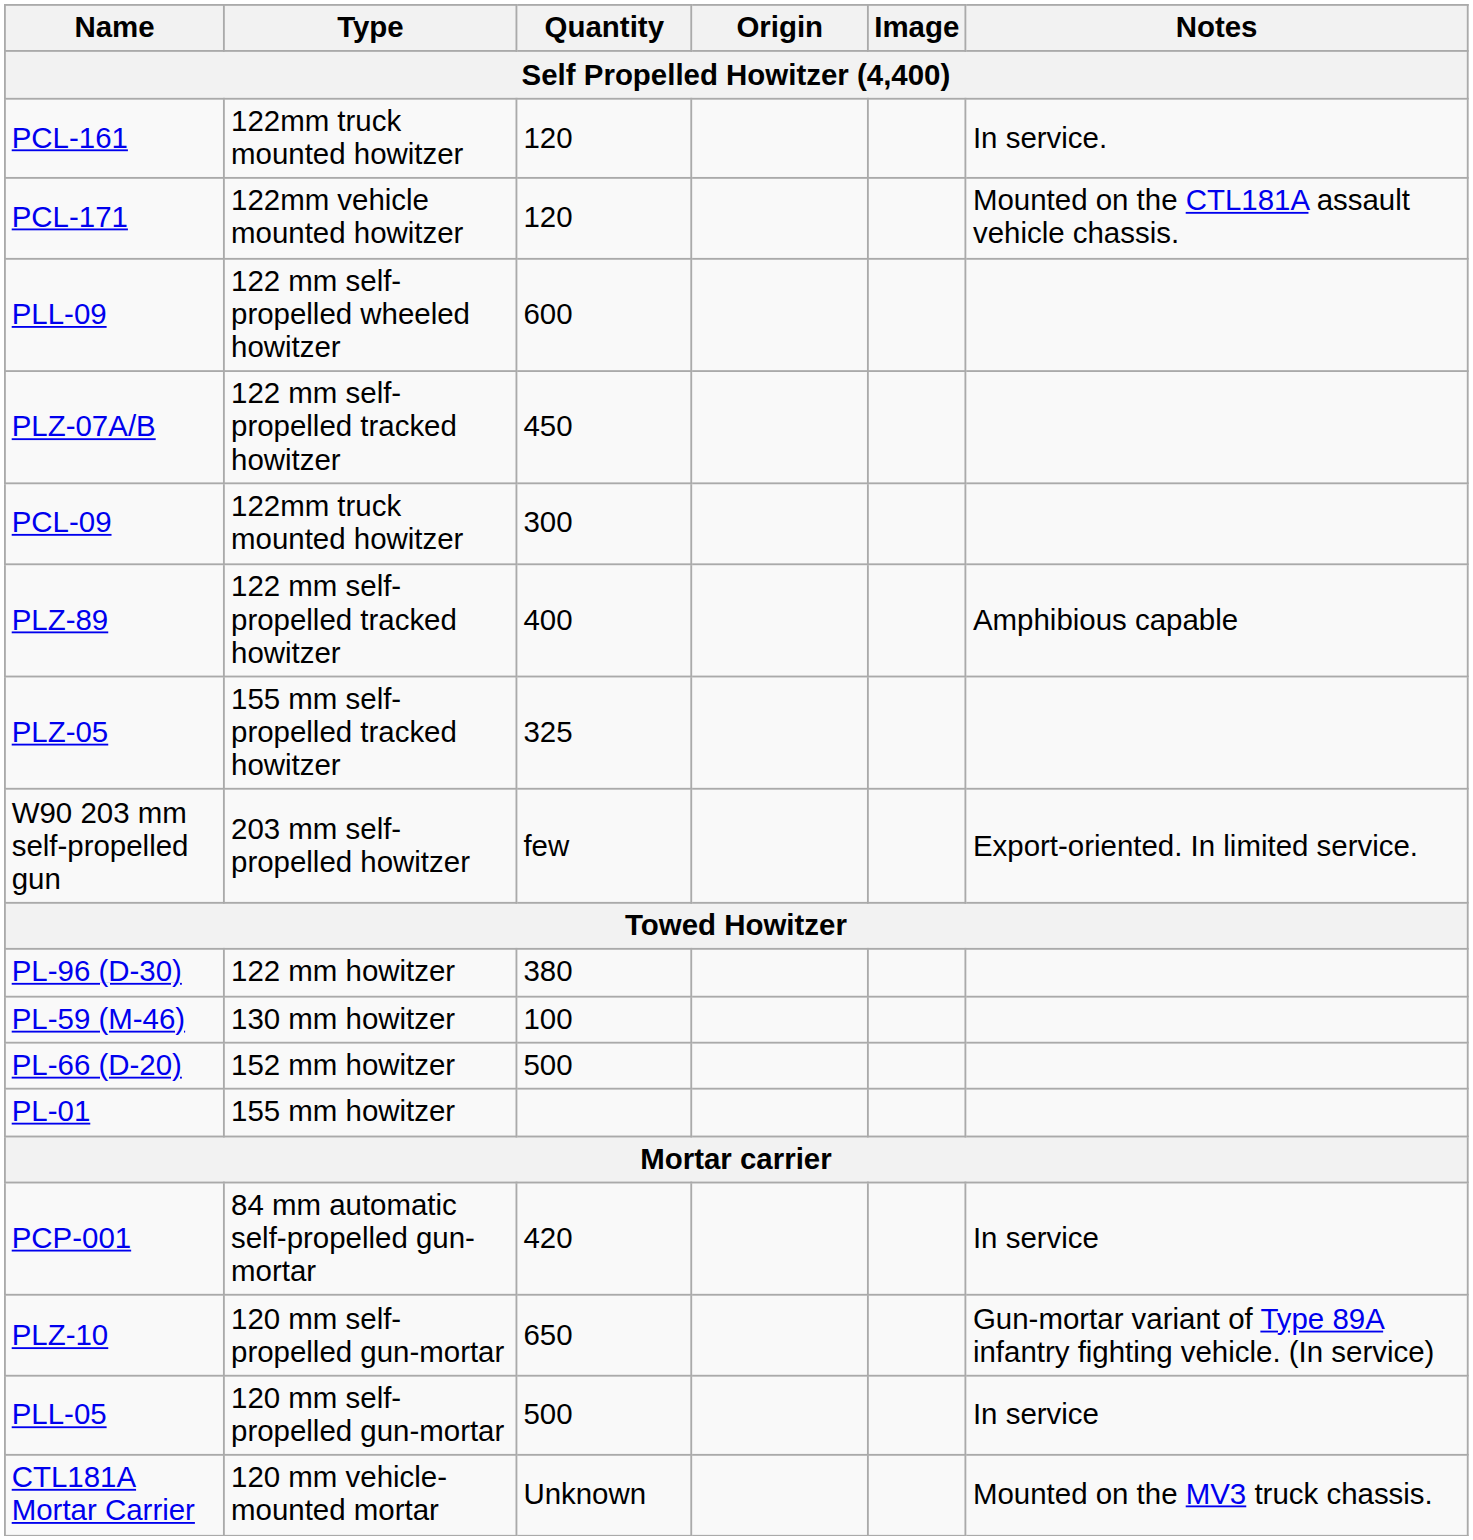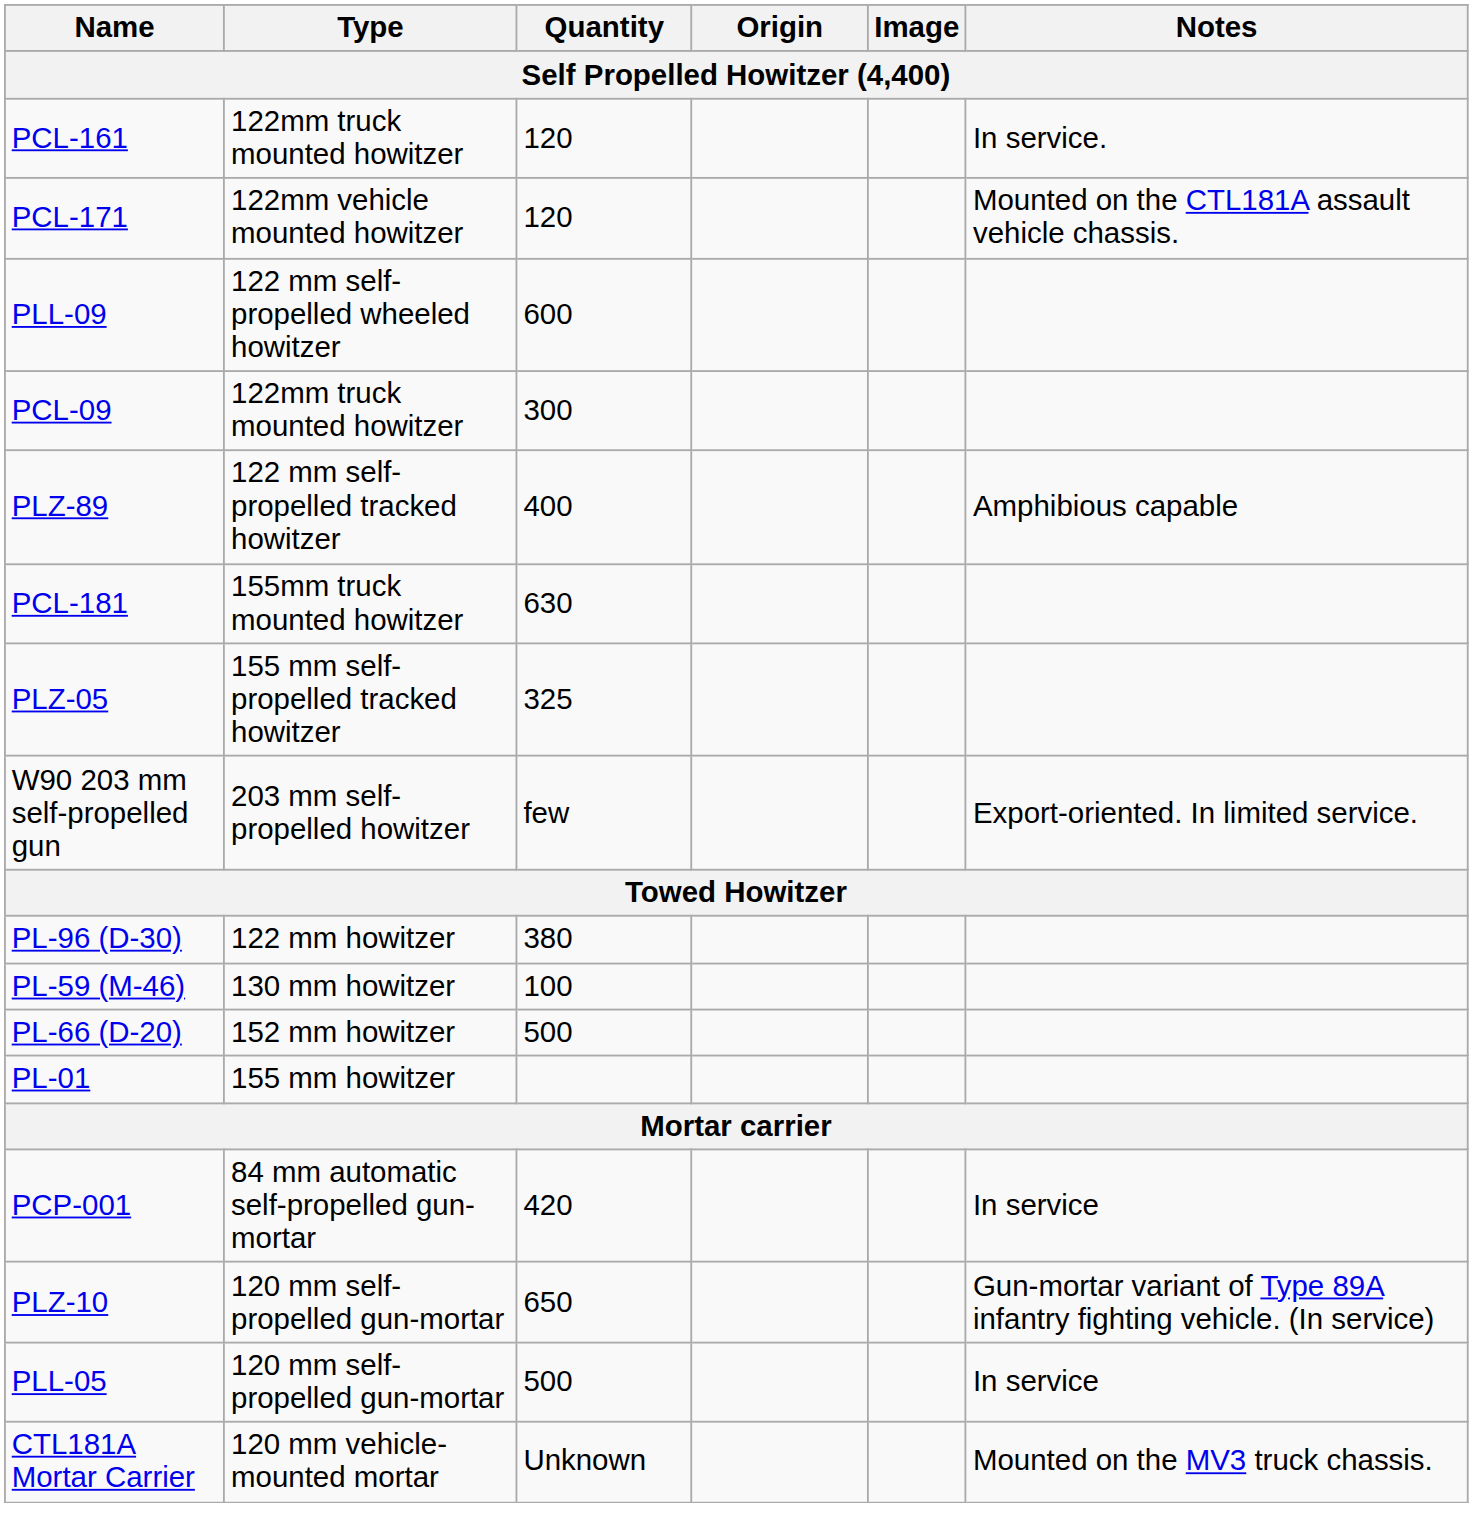- row: PLZ-07A/B | 122 mm self-propelled tracked howitzer | 450
+ row: PCL-181 | 155mm truck mounted howitzer | 630
